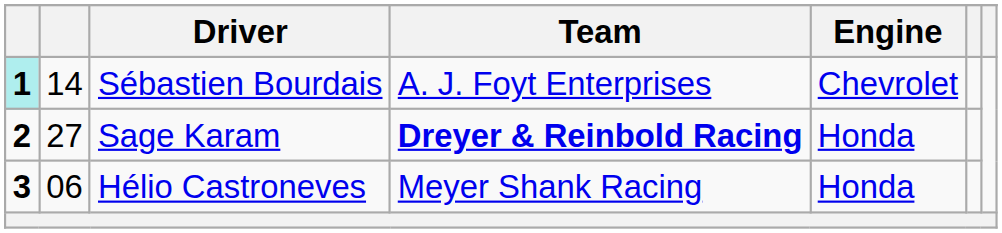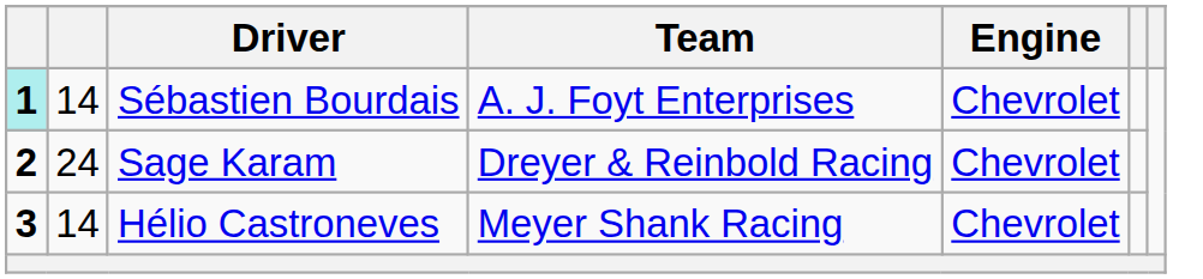Sage Karam | column 2: 27 -> 24
Sage Karam | Team: bold -> normal
Sage Karam | Engine: Honda -> Chevrolet
Hélio Castroneves | column 2: 06 -> 14
Hélio Castroneves | Engine: Honda -> Chevrolet
